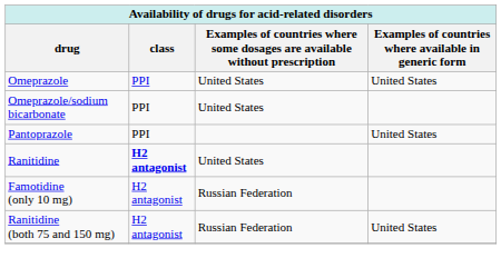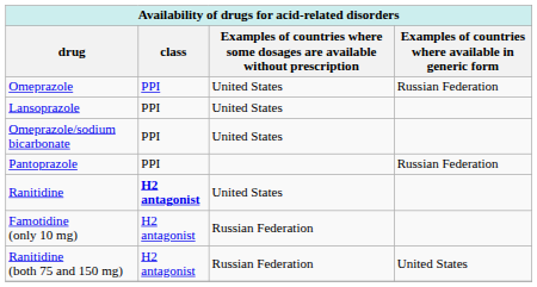Omeprazole | Examples of countries where available in generic form: United States -> Russian Federation
+ row: Lansoprazole | PPI | United States
Pantoprazole | Examples of countries where available in generic form: United States -> Russian Federation
